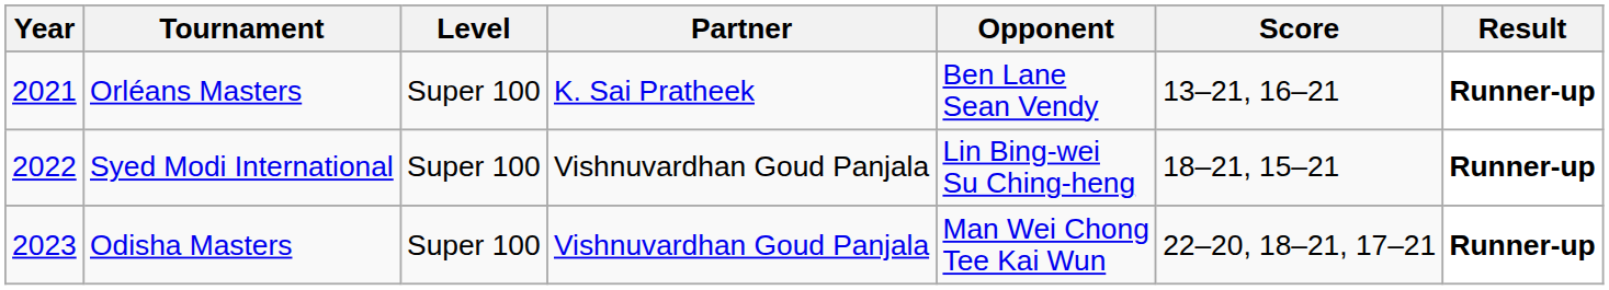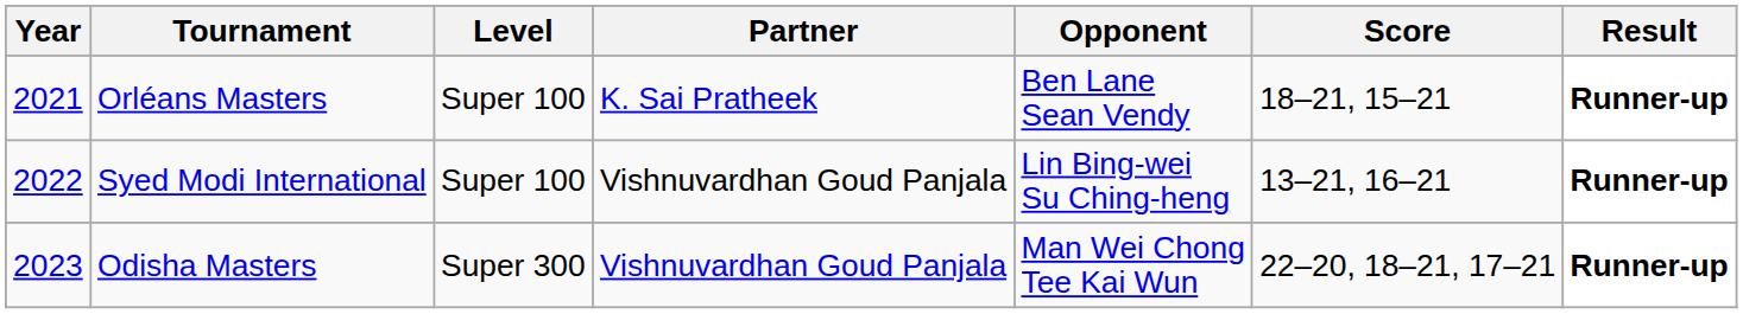Orléans Masters | Score: 13–21, 16–21 -> 18–21, 15–21
Syed Modi International | Score: 18–21, 15–21 -> 13–21, 16–21
Odisha Masters | Level: Super 100 -> Super 300
